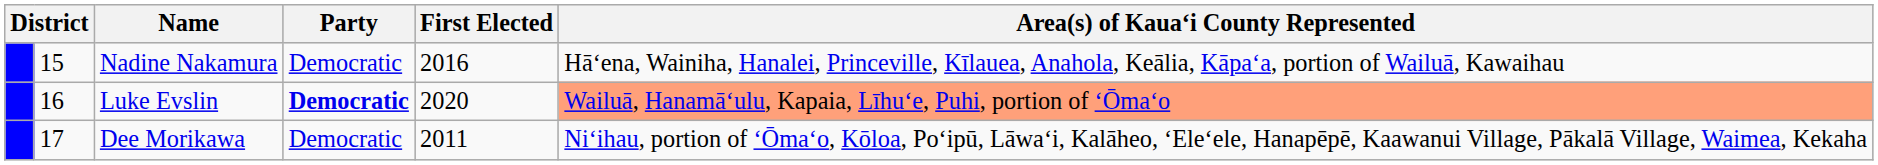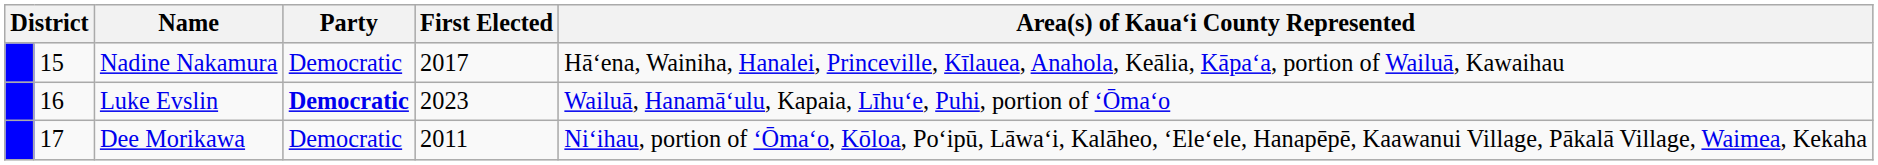Nadine Nakamura | First Elected: 2016 -> 2017
Luke Evslin | First Elected: 2020 -> 2023
Luke Evslin | Area(s) of Kauaʻi County Represented: lightsalmon background -> no background
